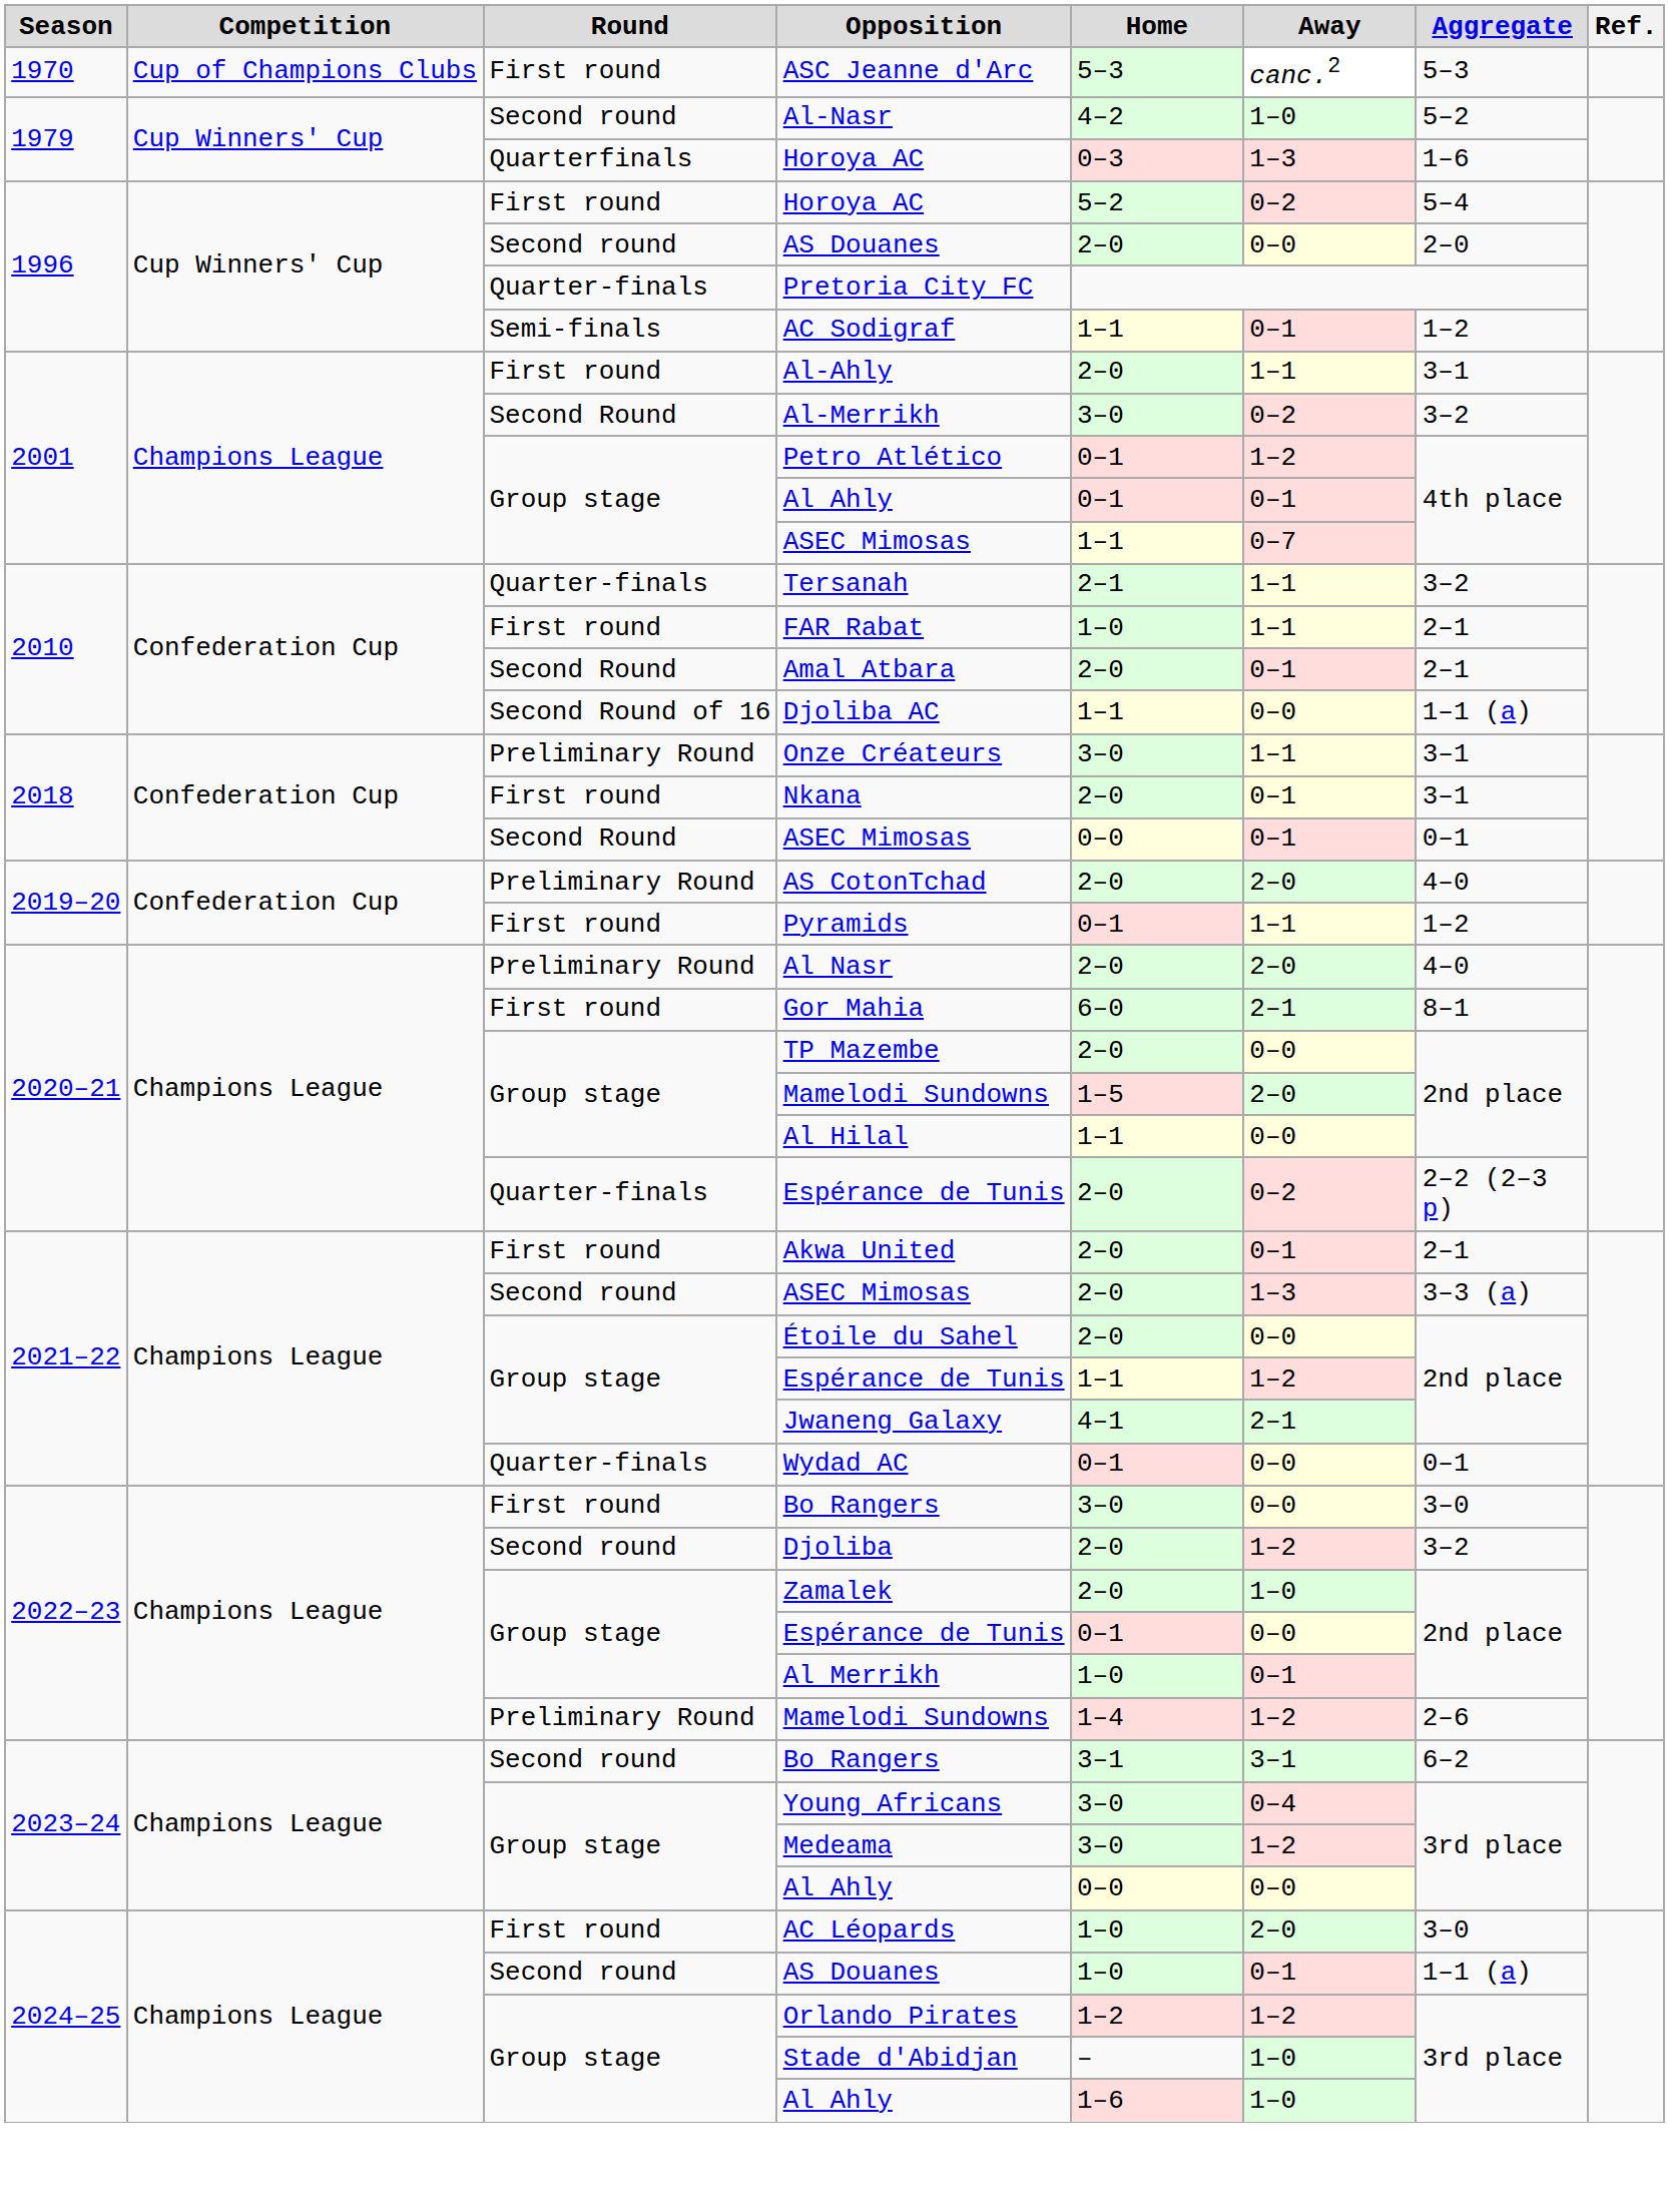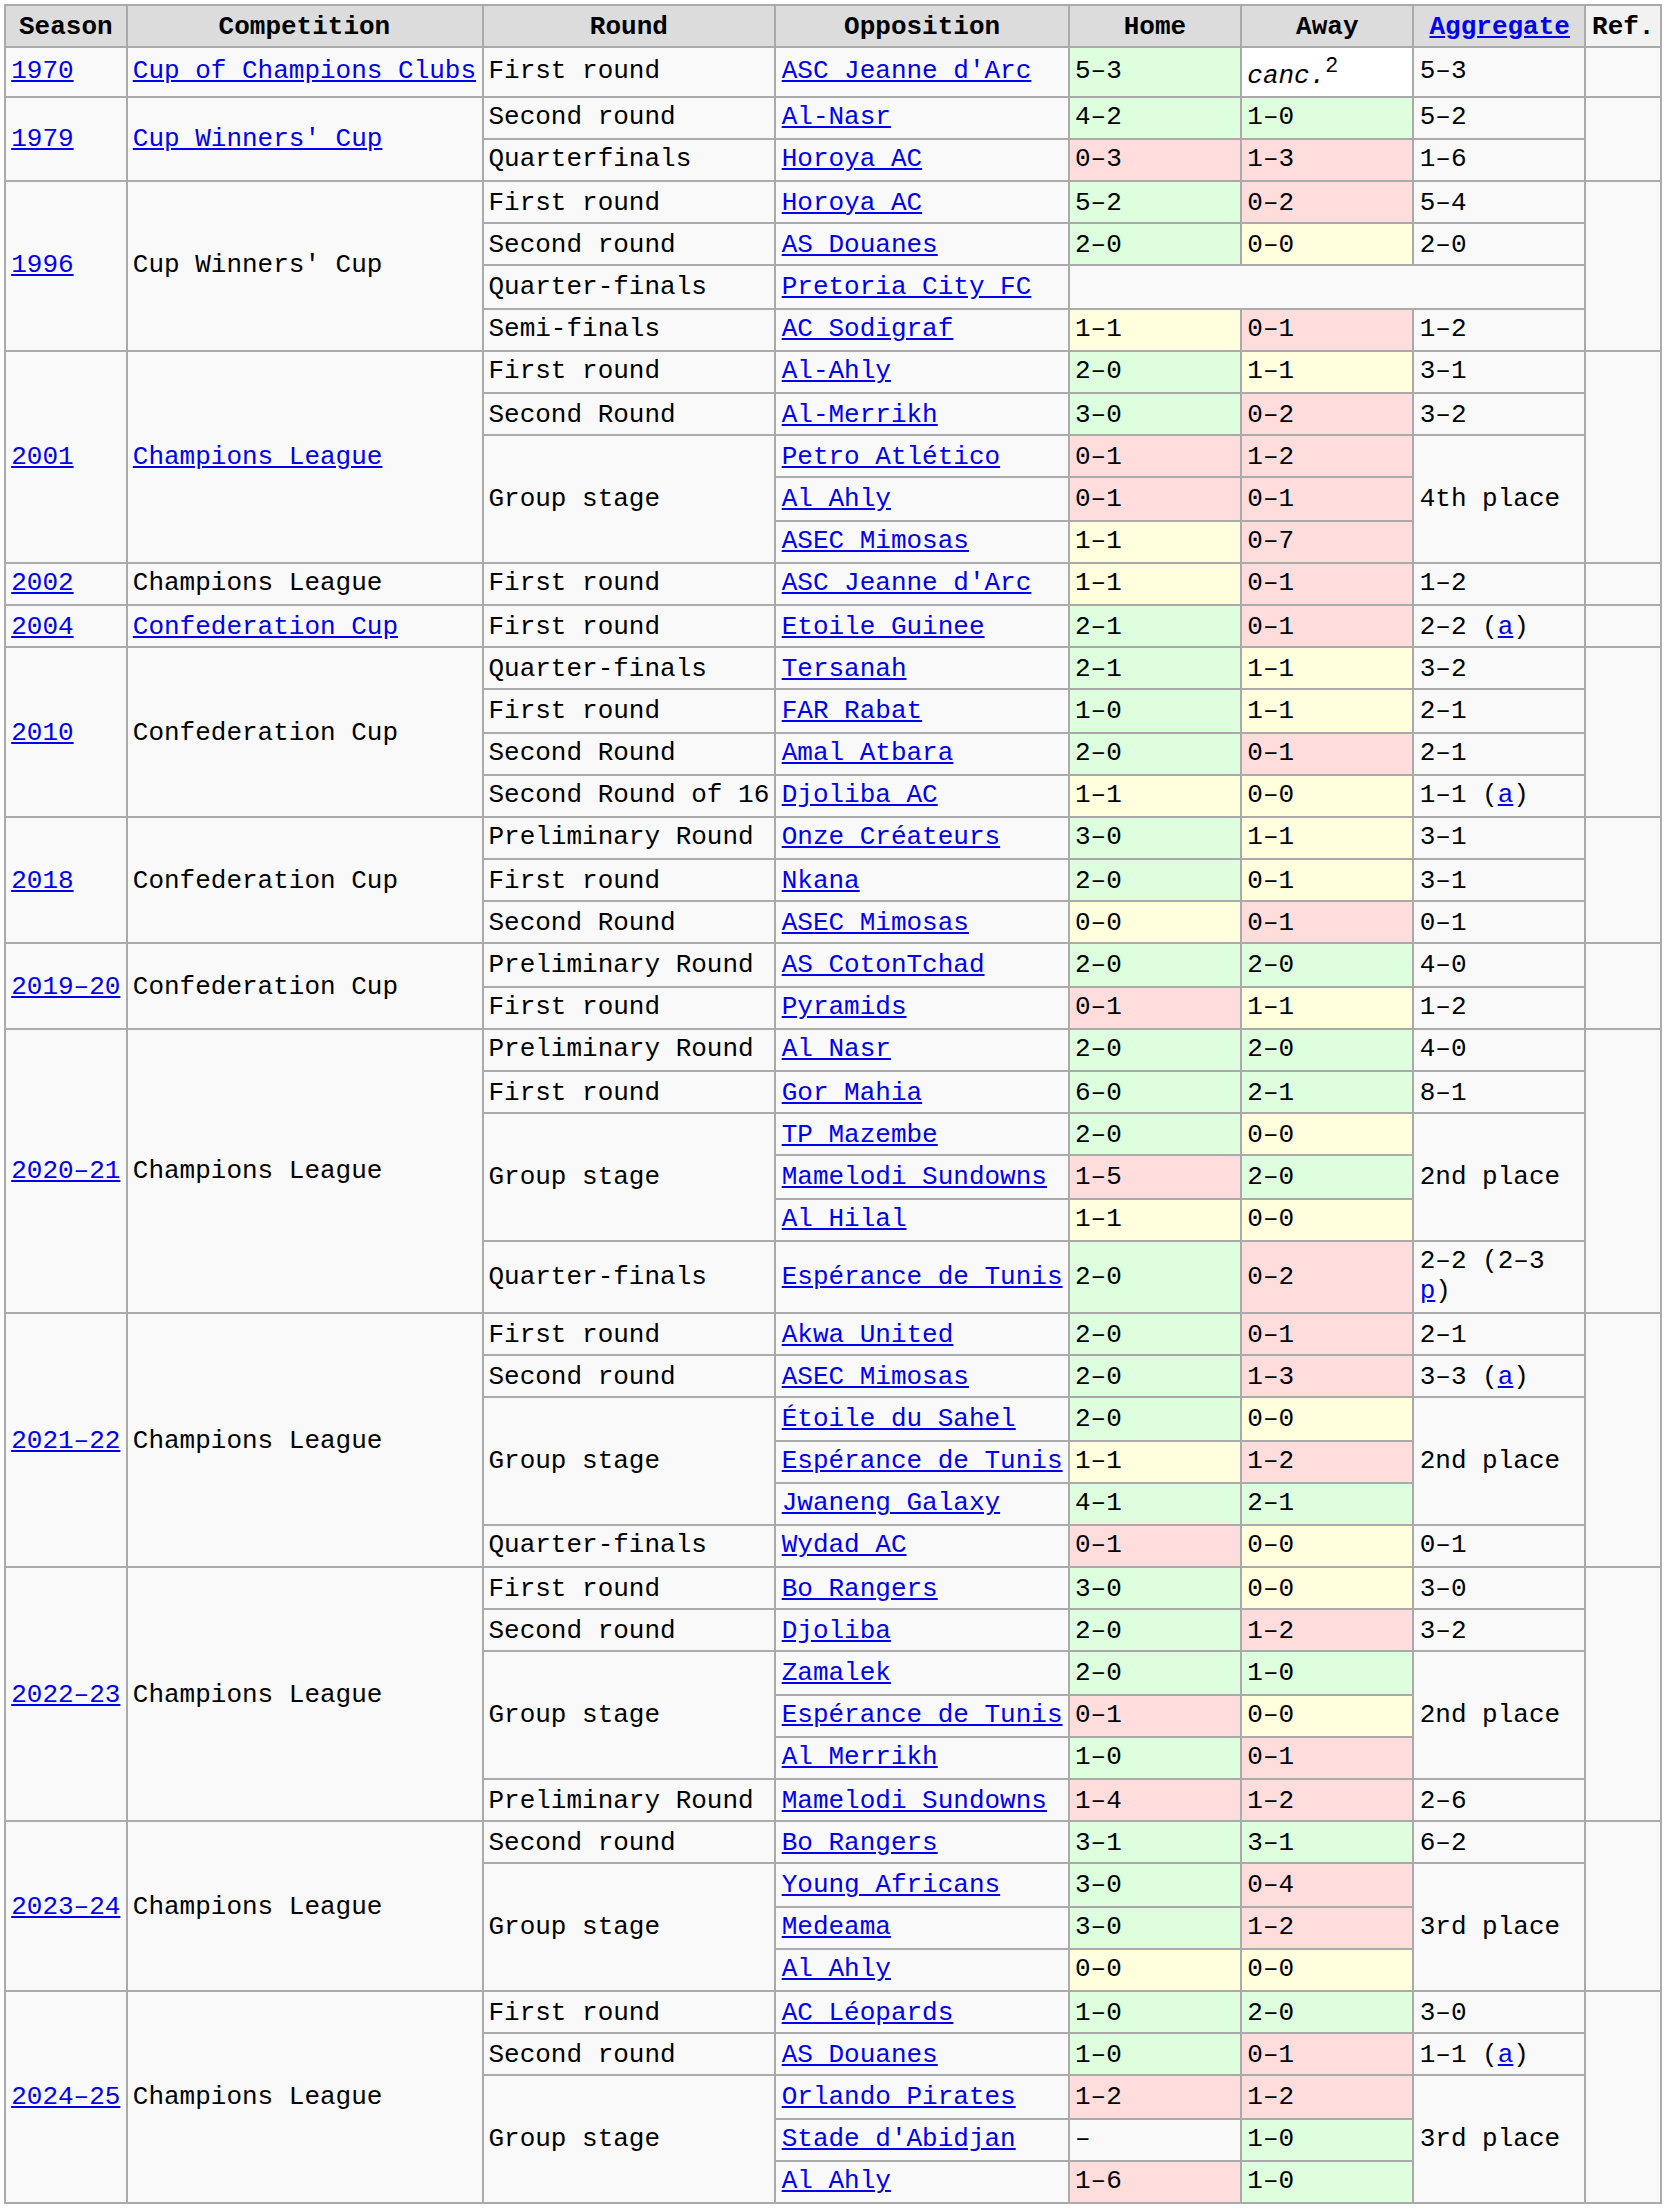+ row: 2002 | Champions League | First round | ASC Jeanne d'Arc | 1–1 | 0–1 | 1–2
+ row: 2004 | Confederation Cup | First round | Etoile Guinee | 2–1 | 0–1 | 2–2 (a)
